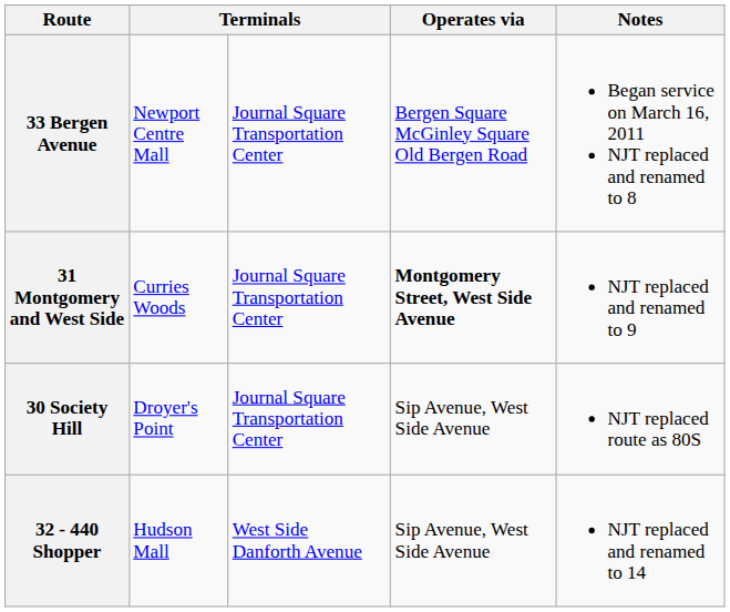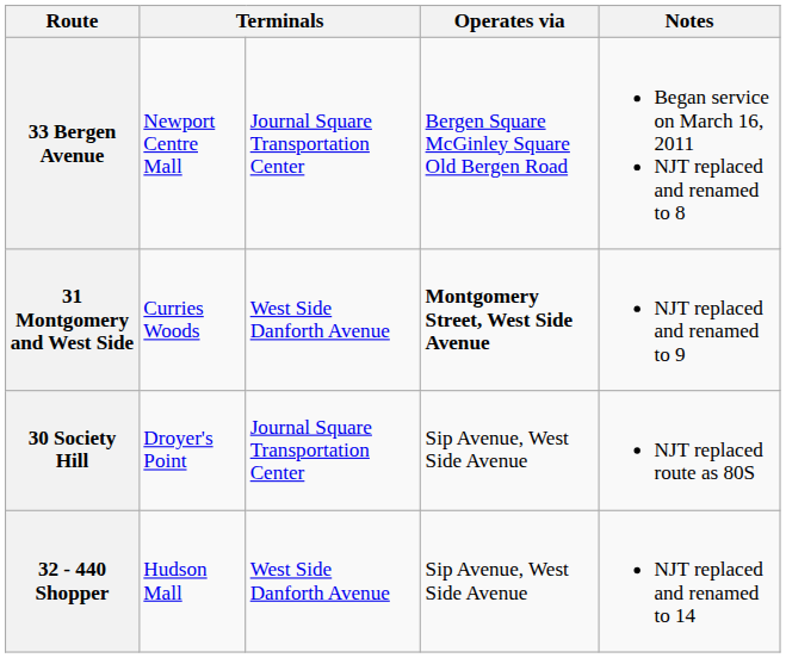31 Montgomery and West Side | column 3: Journal Square Transportation Center -> West Side Danforth Avenue
